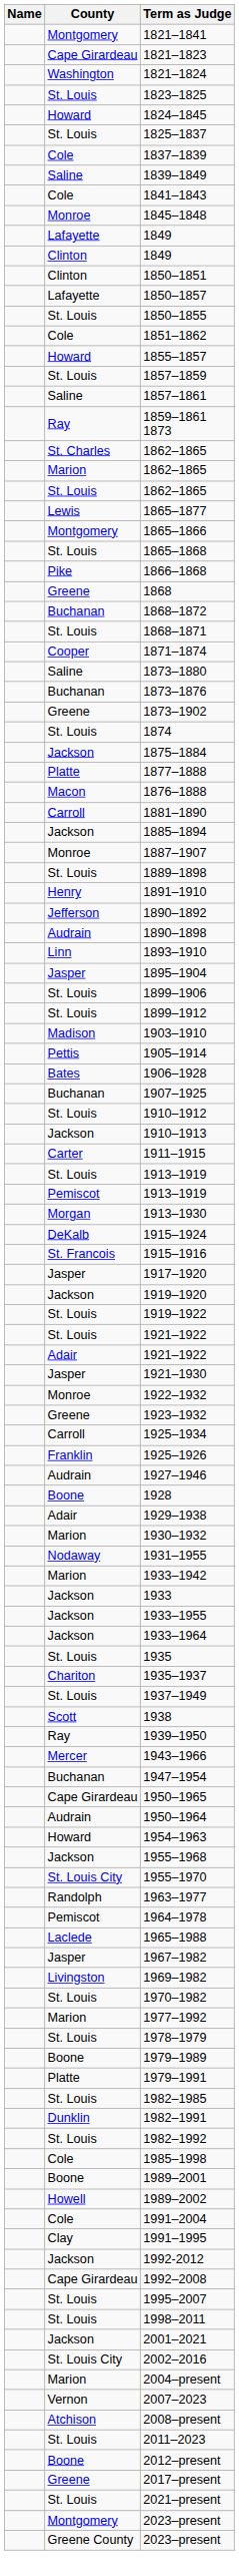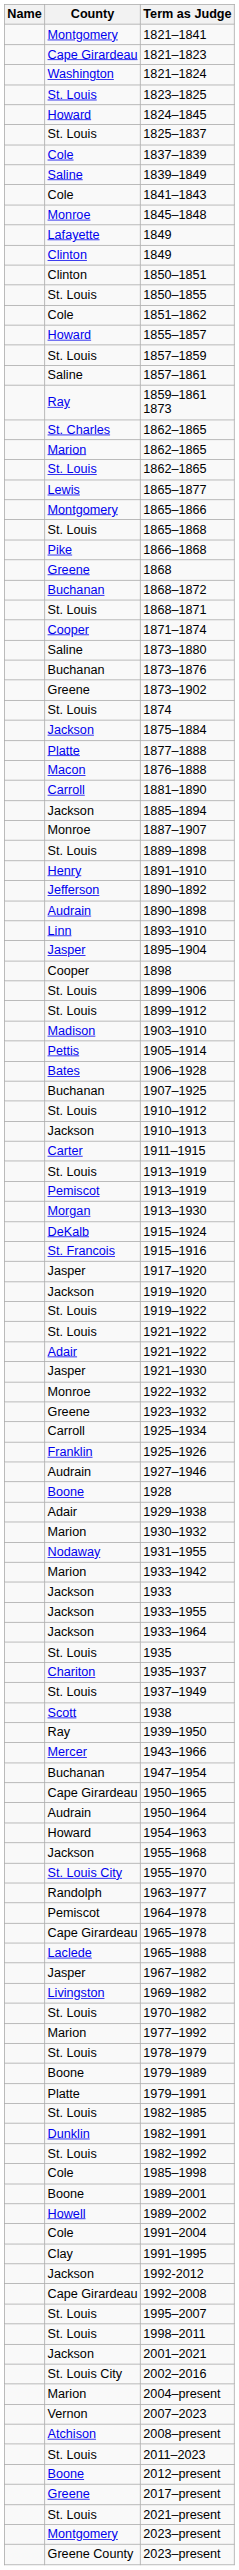- row: Lafayette | 1850–1857
+ row: Cooper | 1898
+ row: Cape Girardeau | 1965–1978
